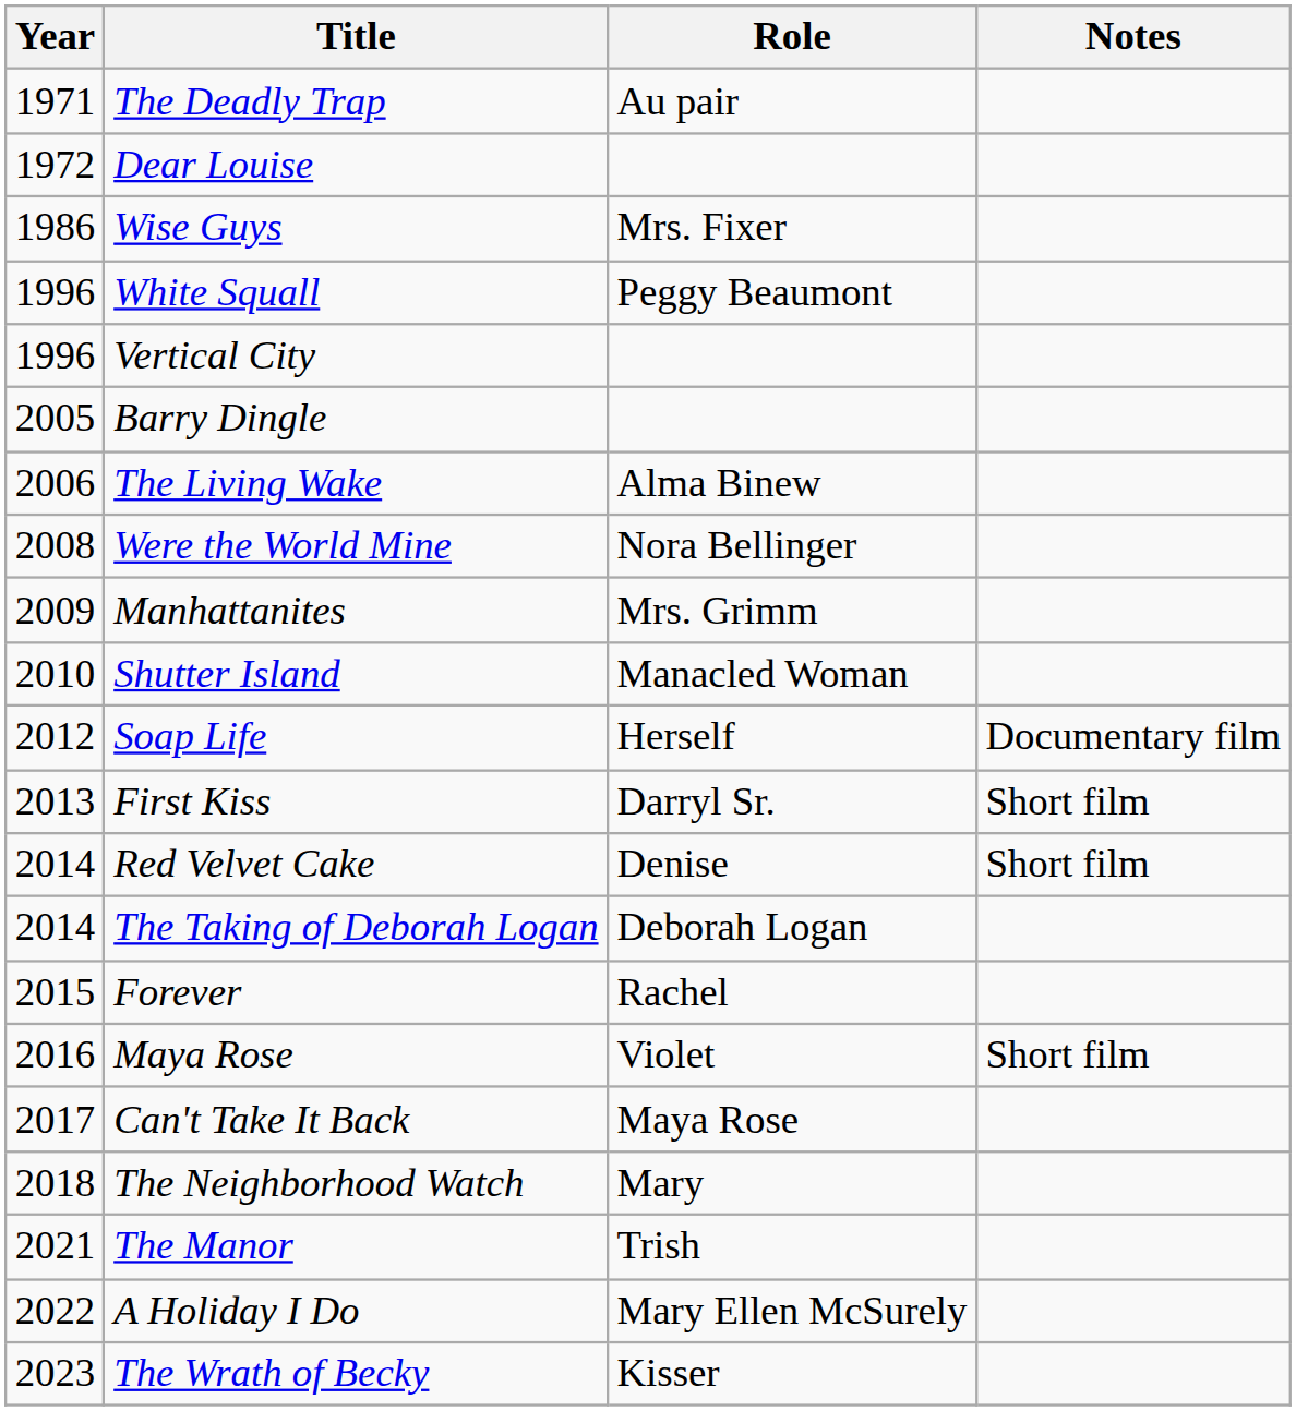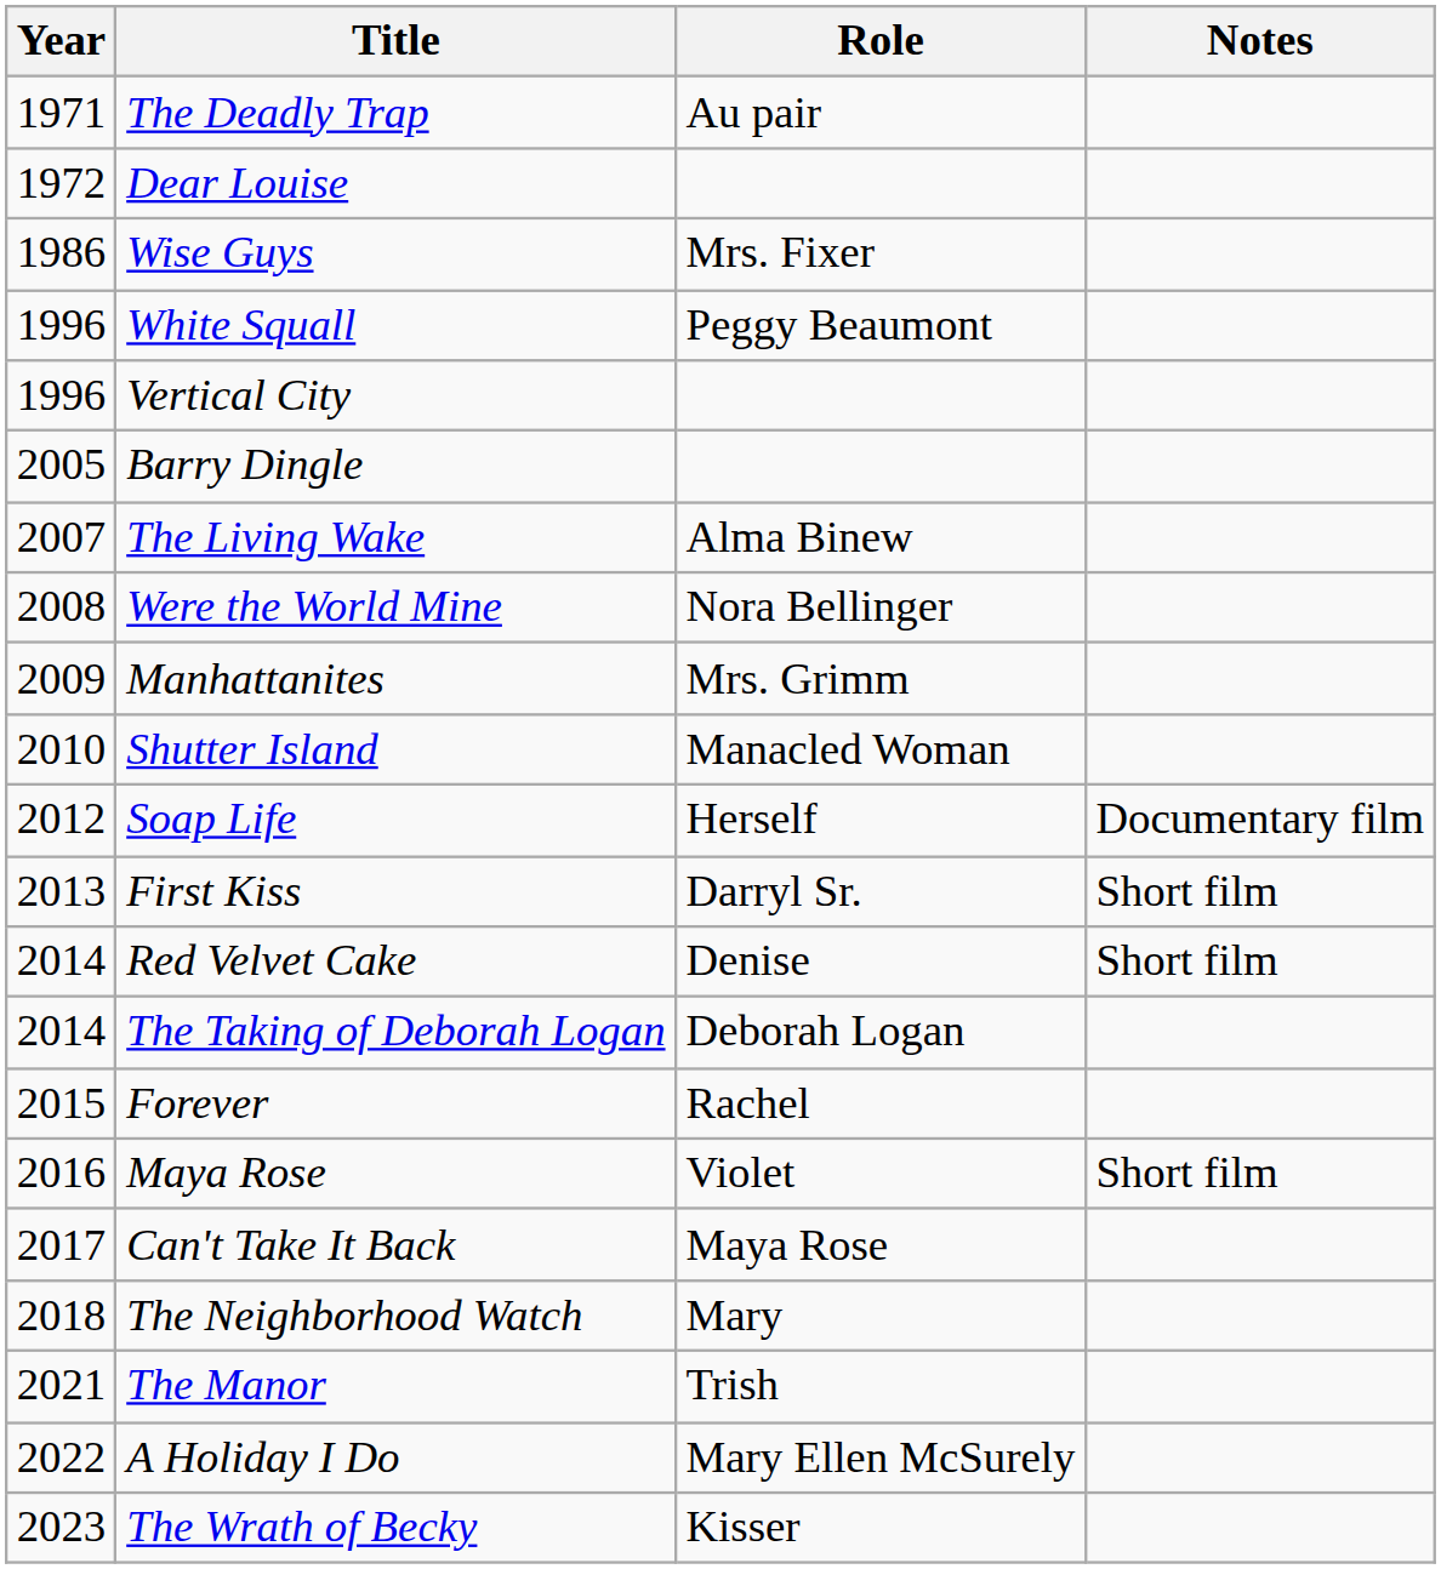The Living Wake | Year: 2006 -> 2007
